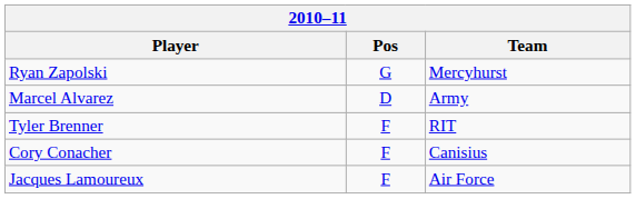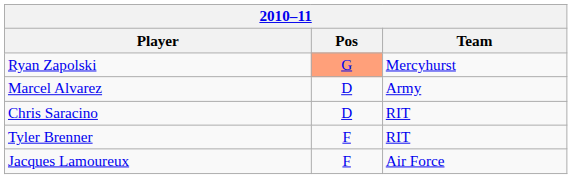Ryan Zapolski | Pos: no background -> lightsalmon background
+ row: Chris Saracino | D | RIT
- row: Cory Conacher | F | Canisius
